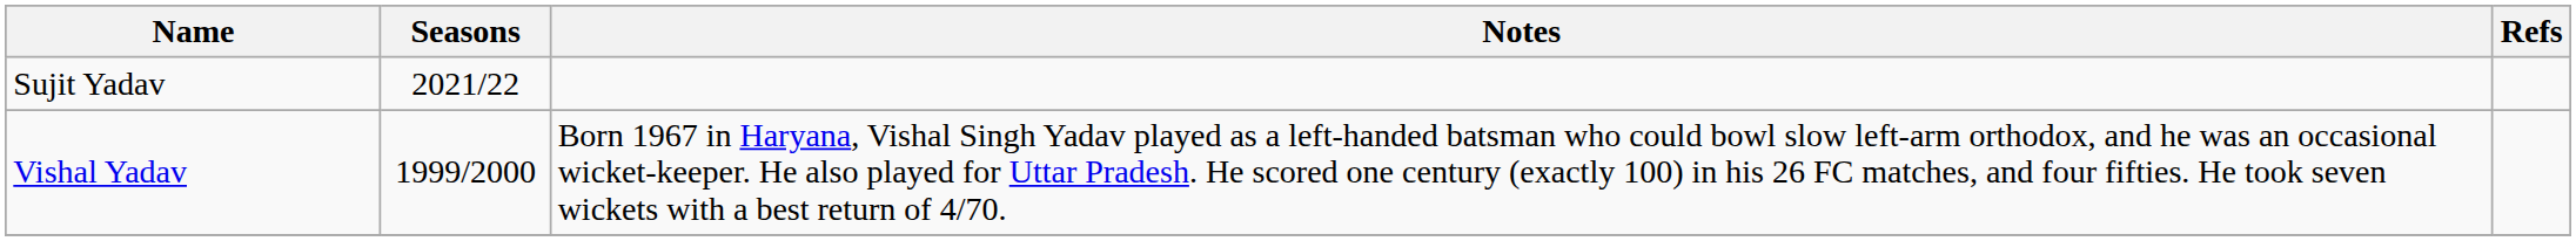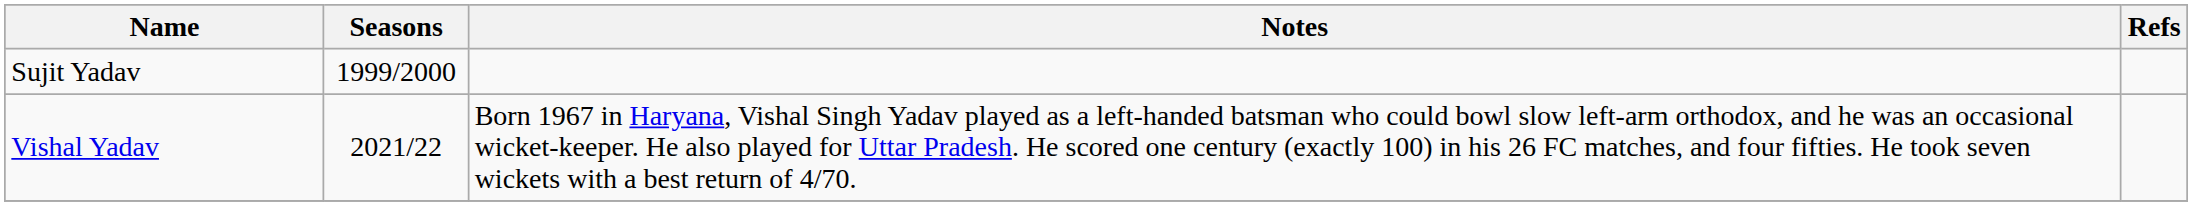Sujit Yadav | Seasons: 2021/22 -> 1999/2000
Vishal Yadav | Seasons: 1999/2000 -> 2021/22
